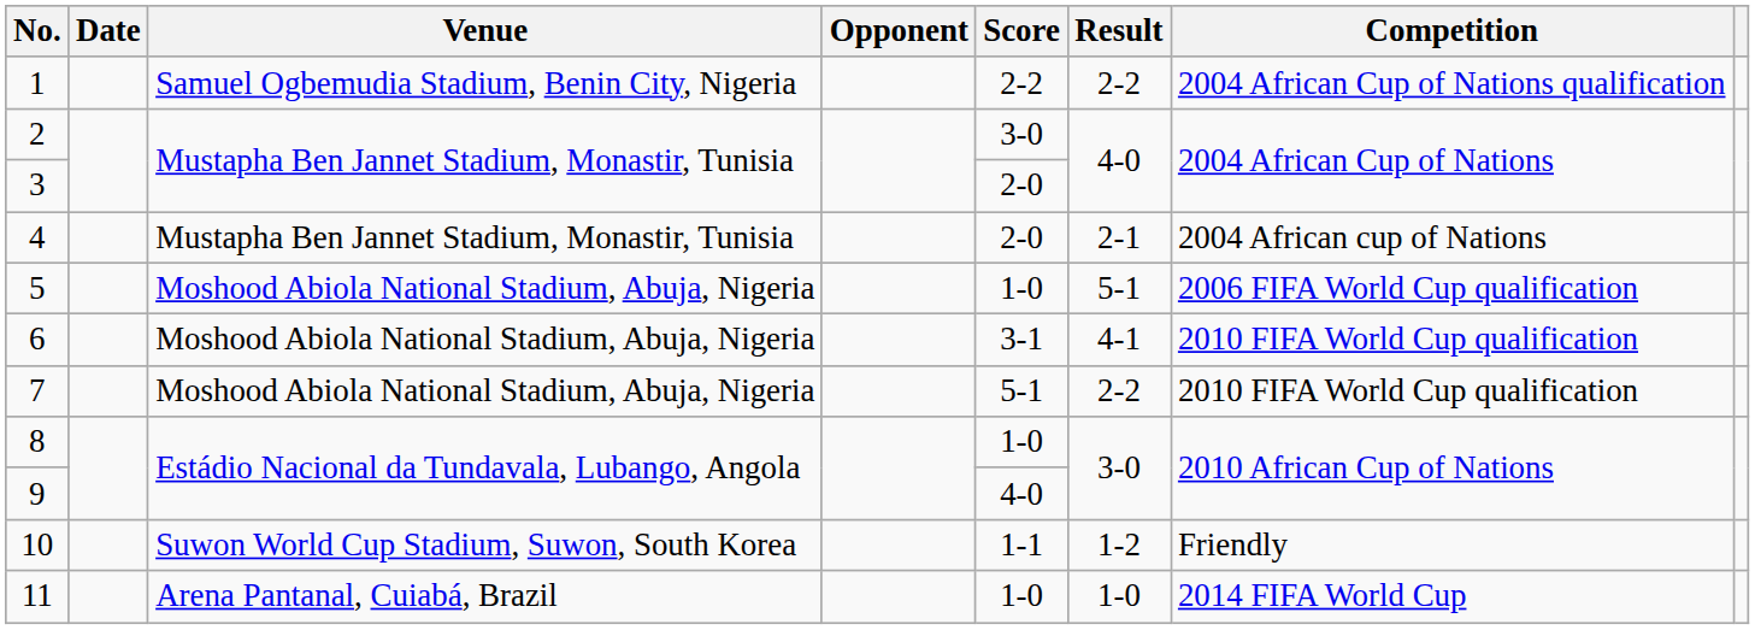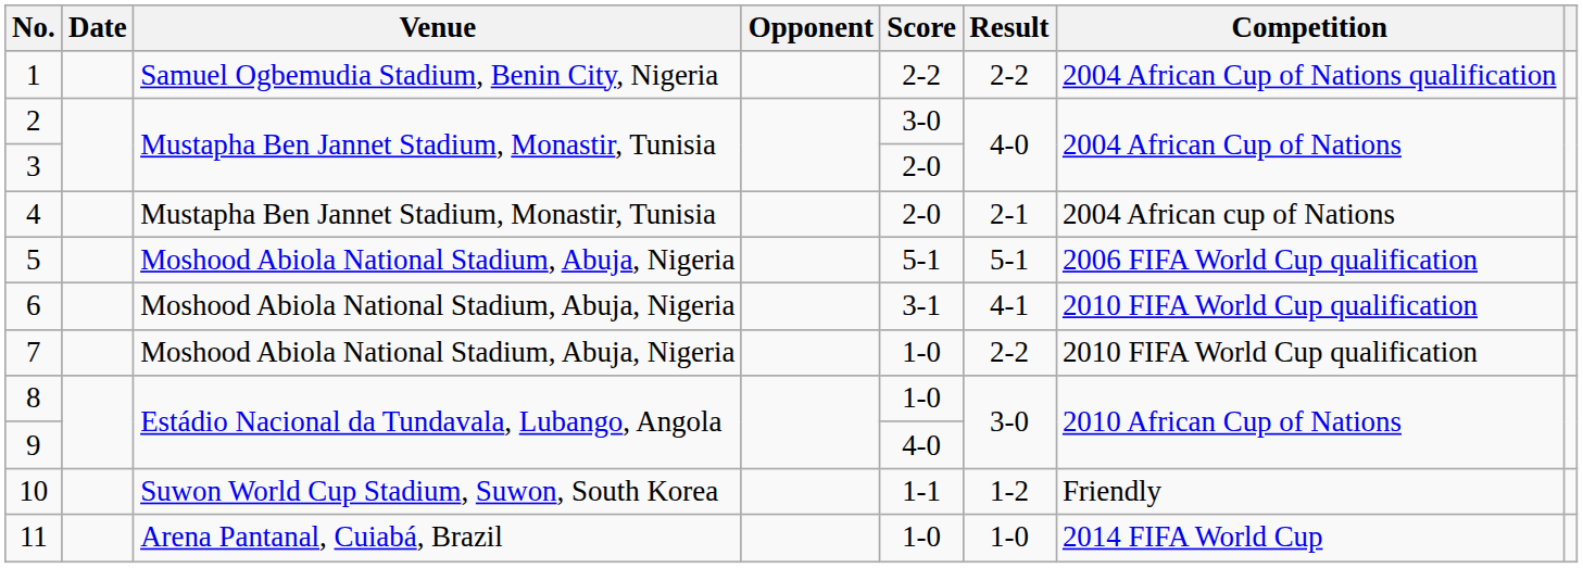5 | Score: 1-0 -> 5-1
7 | Score: 5-1 -> 1-0
